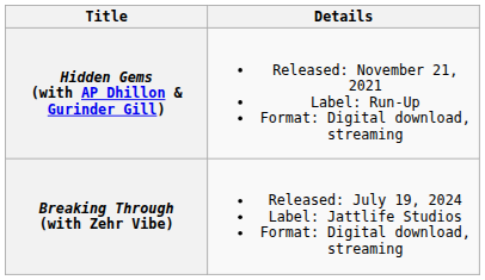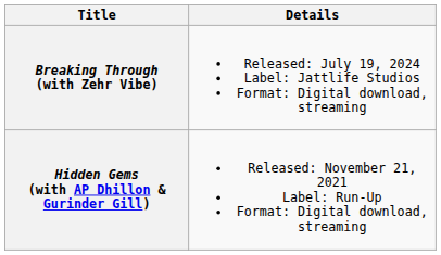rows swapped: Hidden Gems (with AP Dhillon & Gurinder Gill) <-> Breaking Through (with Zehr Vibe)
